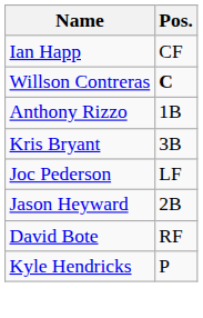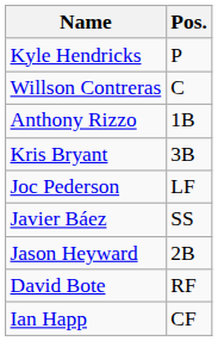rows swapped: Ian Happ <-> Kyle Hendricks
Willson Contreras | Pos.: bold -> normal
+ row: Javier Báez | SS
